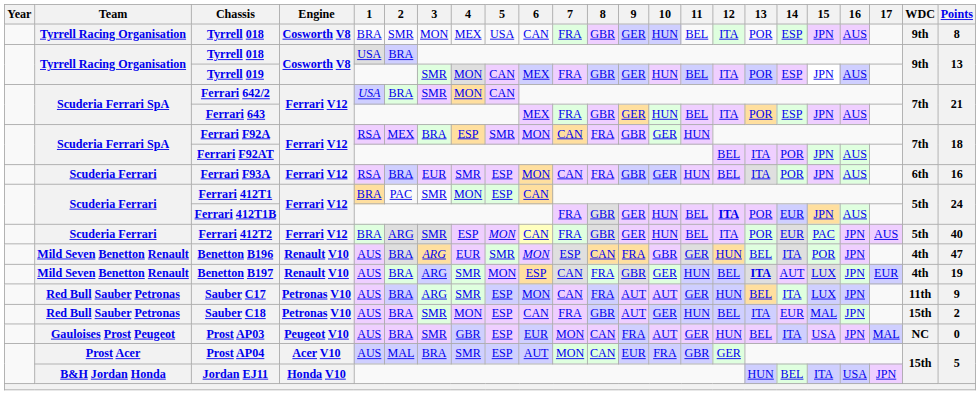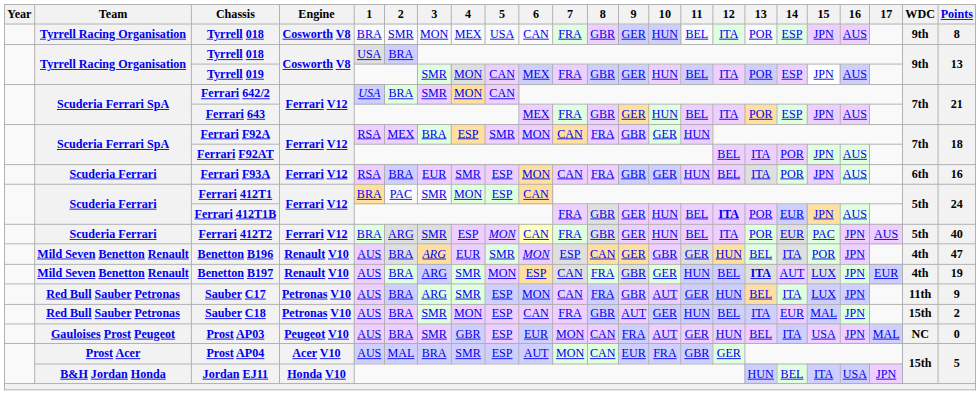Benetton B196 | 9: FRA -> GER
Sauber C17 | 9: AUT -> GBR
